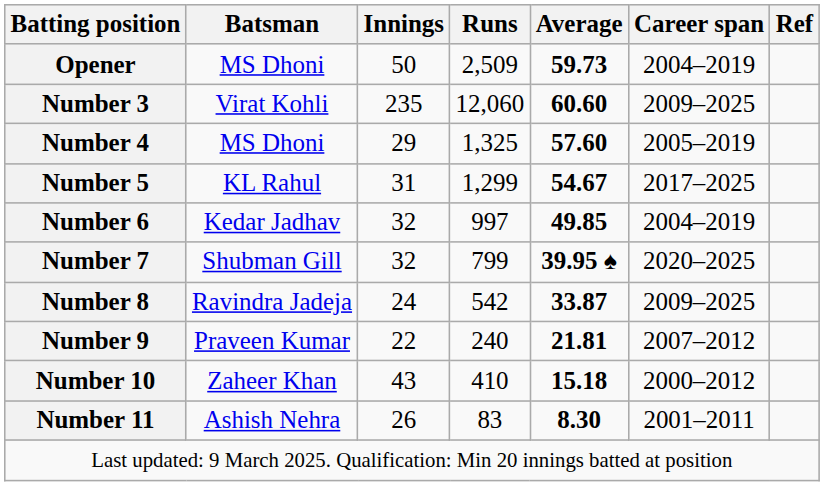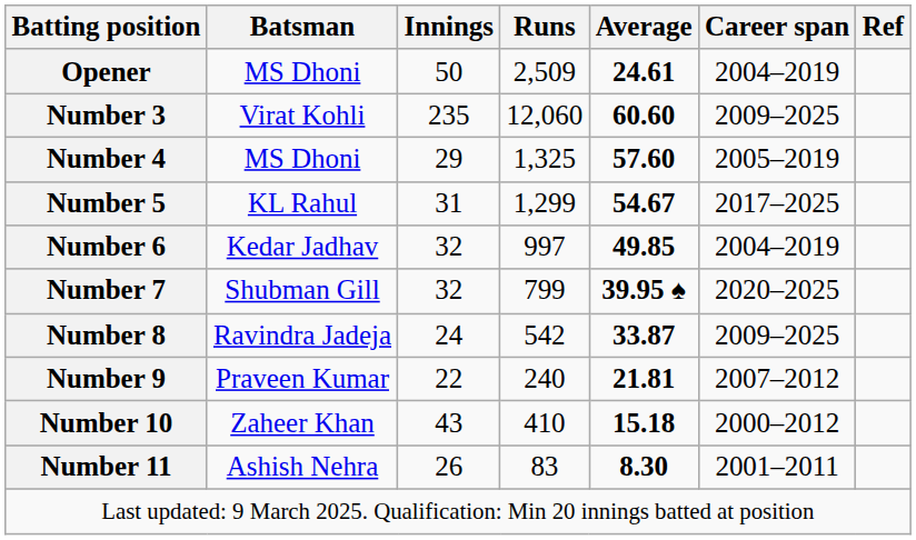Opener | Average: 59.73 -> 24.61
